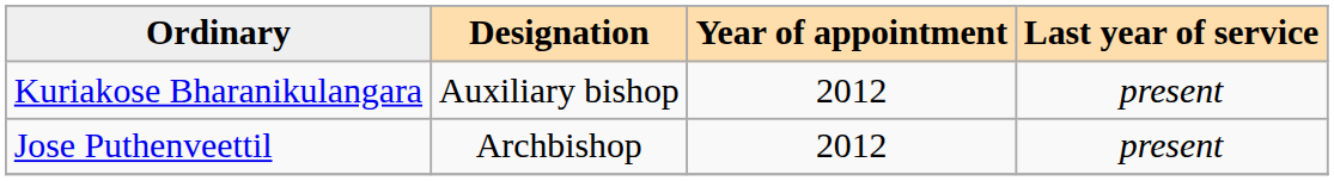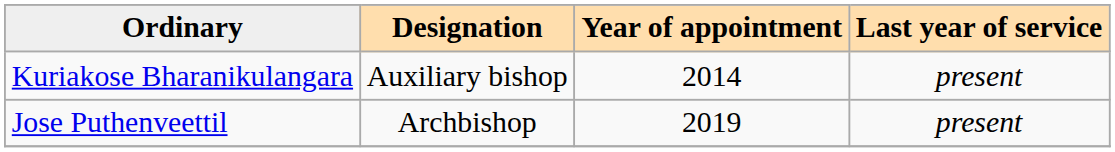Kuriakose Bharanikulangara | Year of appointment: 2012 -> 2014
Jose Puthenveettil | Year of appointment: 2012 -> 2019
